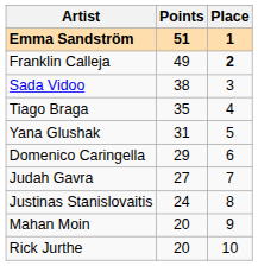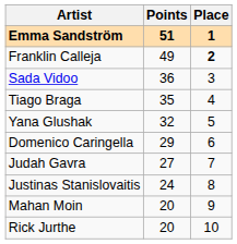Sada Vidoo | Points: 38 -> 36
Yana Glushak | Points: 31 -> 32
